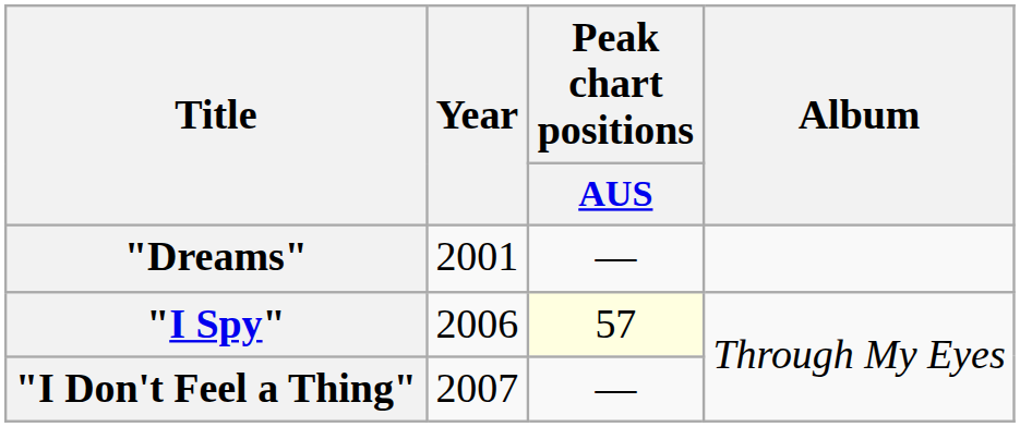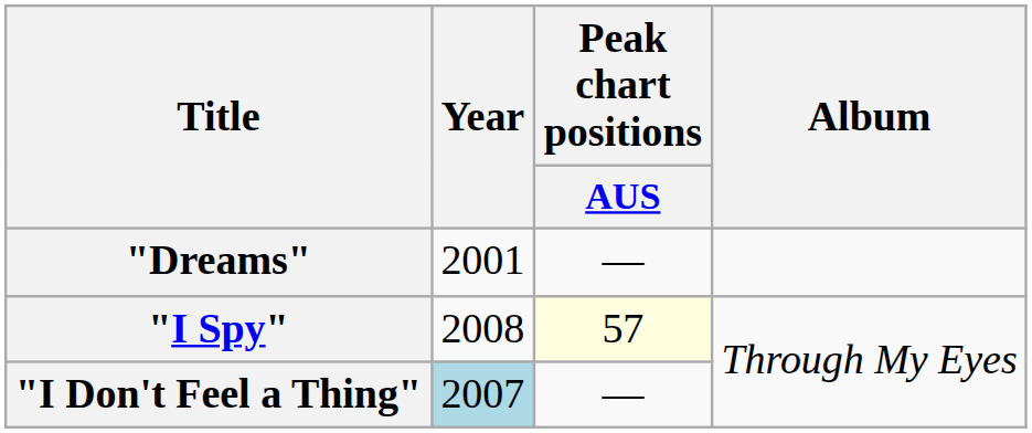"I Spy" | Year: 2006 -> 2008
"I Don't Feel a Thing" | Year: no background -> lightblue background
